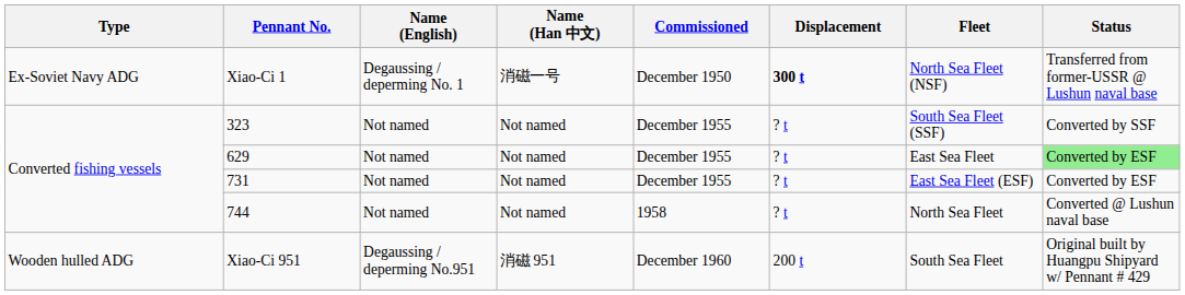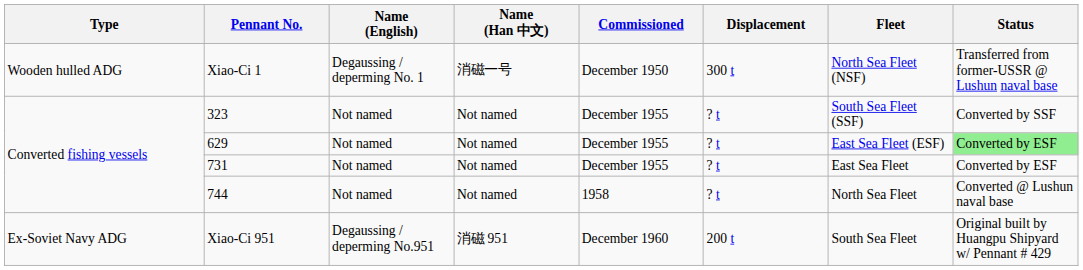Xiao-Ci 1 | Type: Ex-Soviet Navy ADG -> Wooden hulled ADG
Xiao-Ci 1 | Displacement: bold -> normal
629 | Fleet: East Sea Fleet -> East Sea Fleet (ESF)
731 | Fleet: East Sea Fleet (ESF) -> East Sea Fleet
Xiao-Ci 951 | Type: Wooden hulled ADG -> Ex-Soviet Navy ADG
